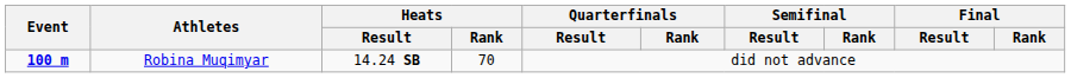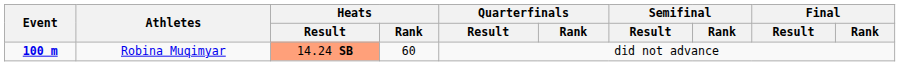Robina Muqimyar | Heats / Result: no background -> lightsalmon background
Robina Muqimyar | Heats / Rank: 70 -> 60
